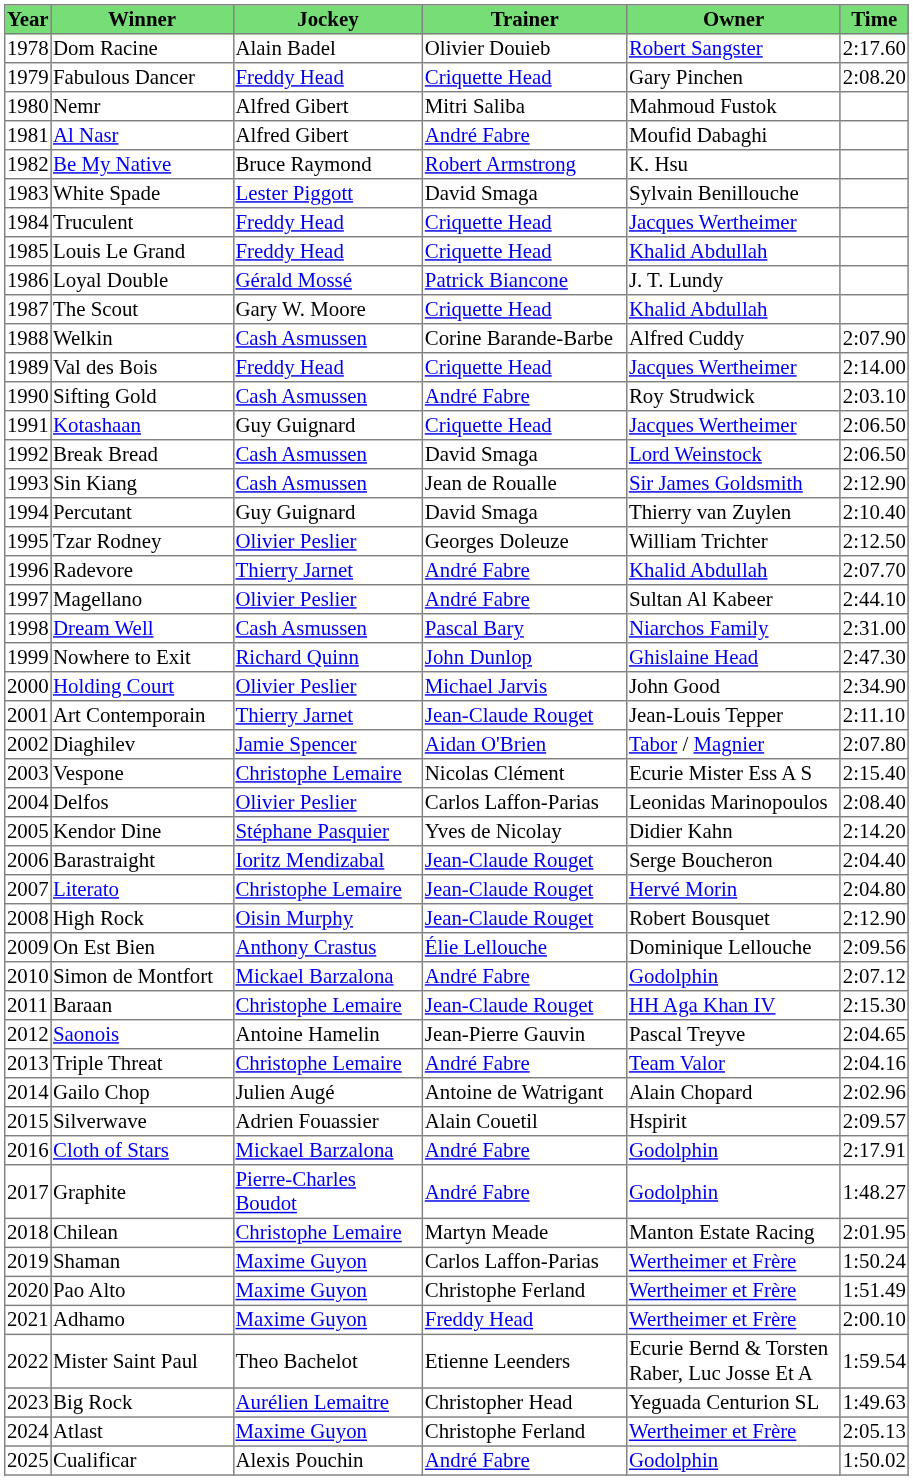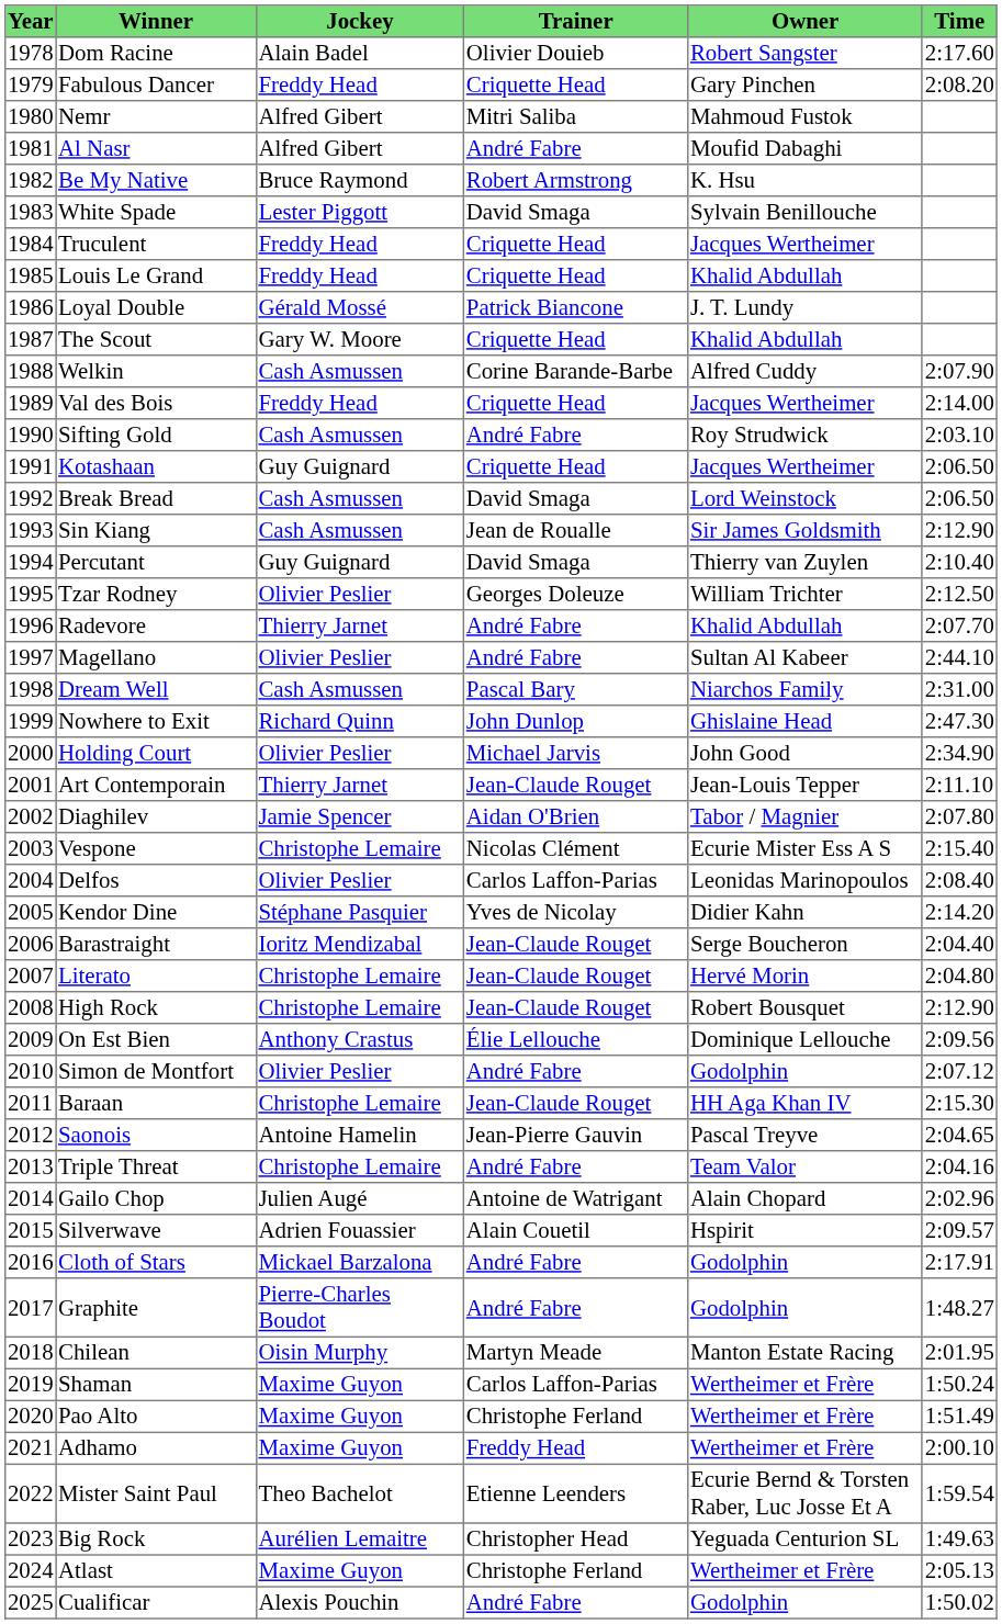High Rock | Jockey: Oisin Murphy -> Christophe Lemaire
Simon de Montfort | Jockey: Mickael Barzalona -> Olivier Peslier
Chilean | Jockey: Christophe Lemaire -> Oisin Murphy
